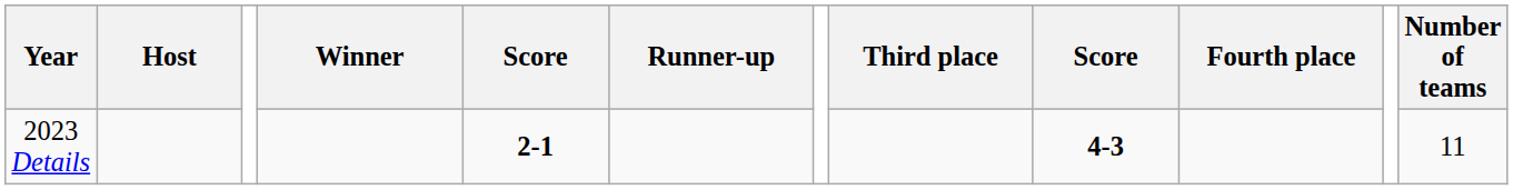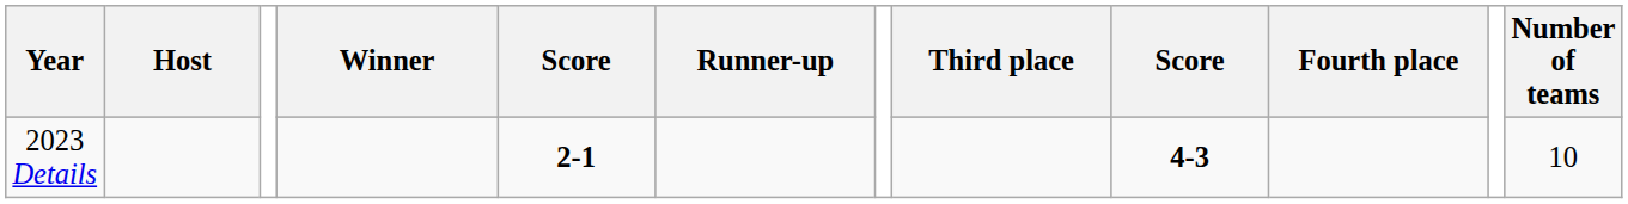2023 Details | Number of teams: 11 -> 10
